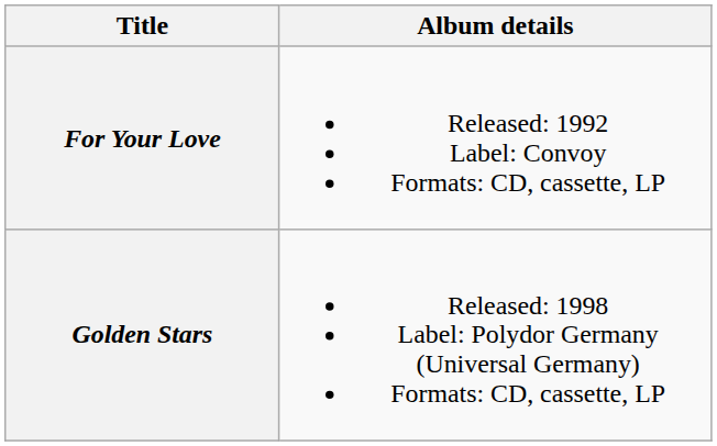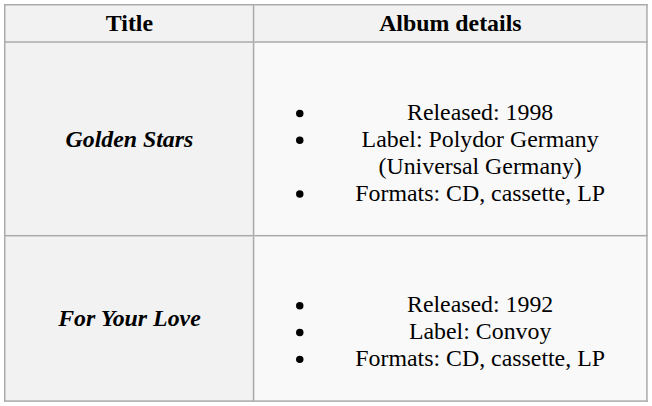rows swapped: For Your Love <-> Golden Stars
